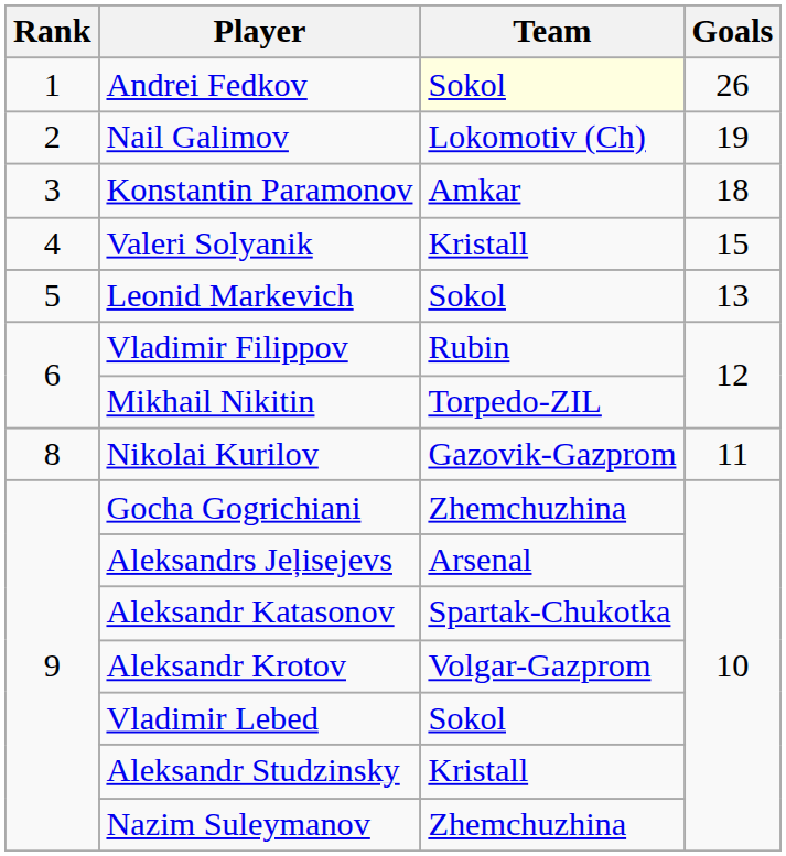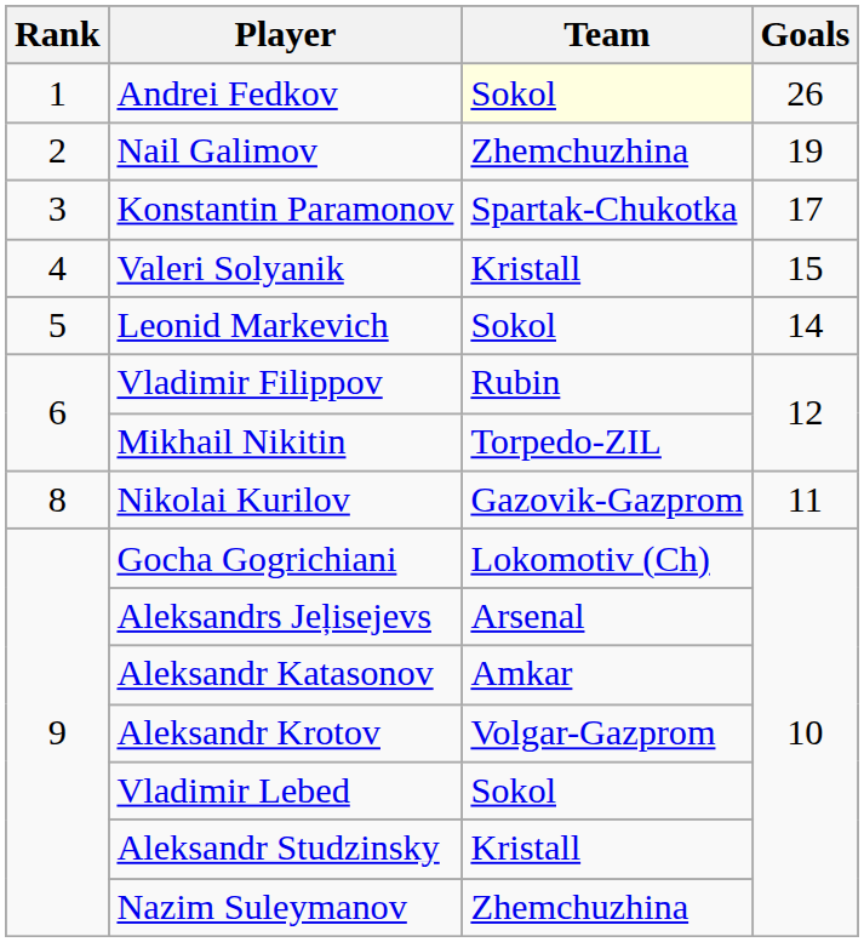Nail Galimov | Team: Lokomotiv (Ch) -> Zhemchuzhina
Konstantin Paramonov | Team: Amkar -> Spartak-Chukotka
Konstantin Paramonov | Goals: 18 -> 17
Leonid Markevich | Goals: 13 -> 14
Gocha Gogrichiani | Team: Zhemchuzhina -> Lokomotiv (Ch)
Aleksandr Katasonov | Team: Spartak-Chukotka -> Amkar
